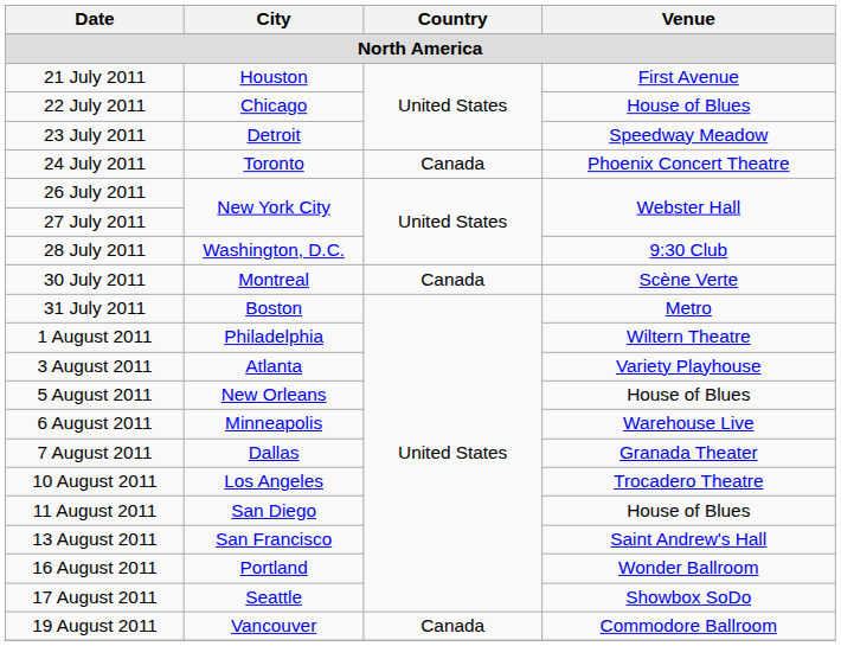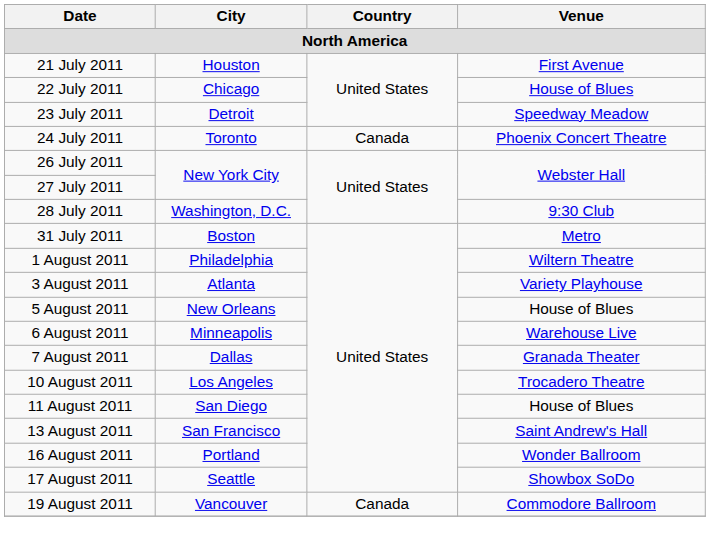- row: 30 July 2011 | Montreal | Canada | Scène Verte
